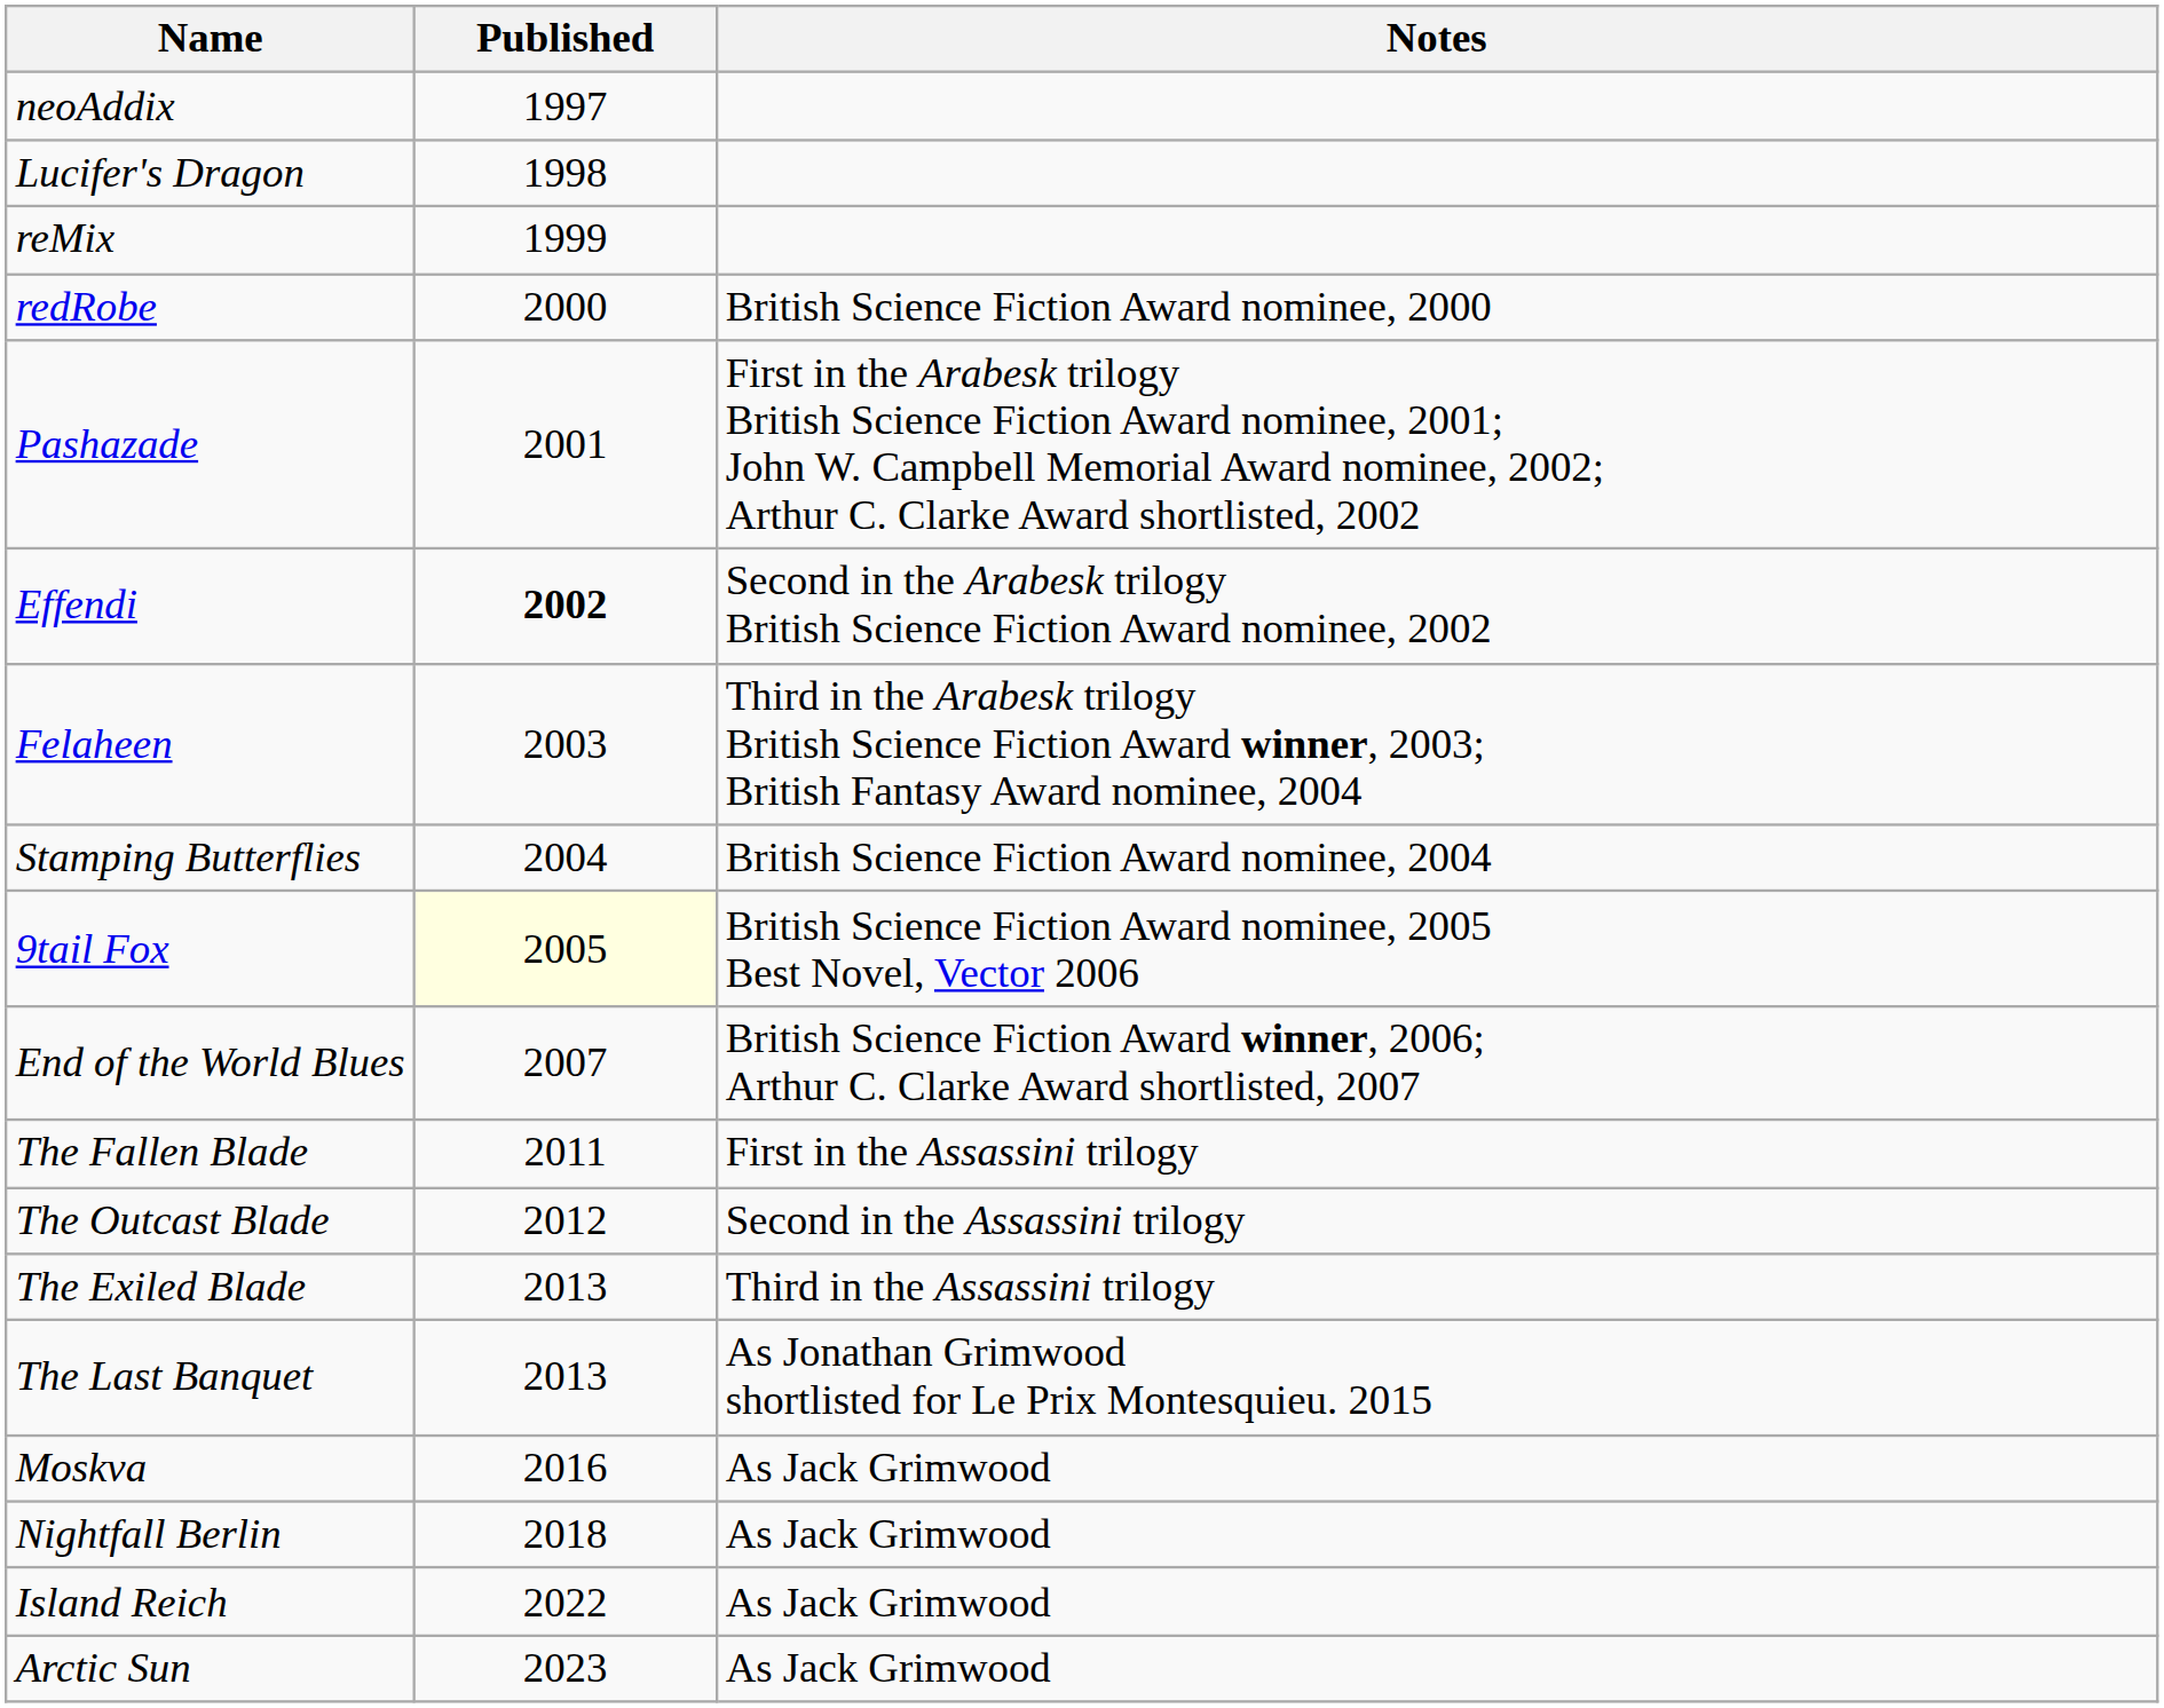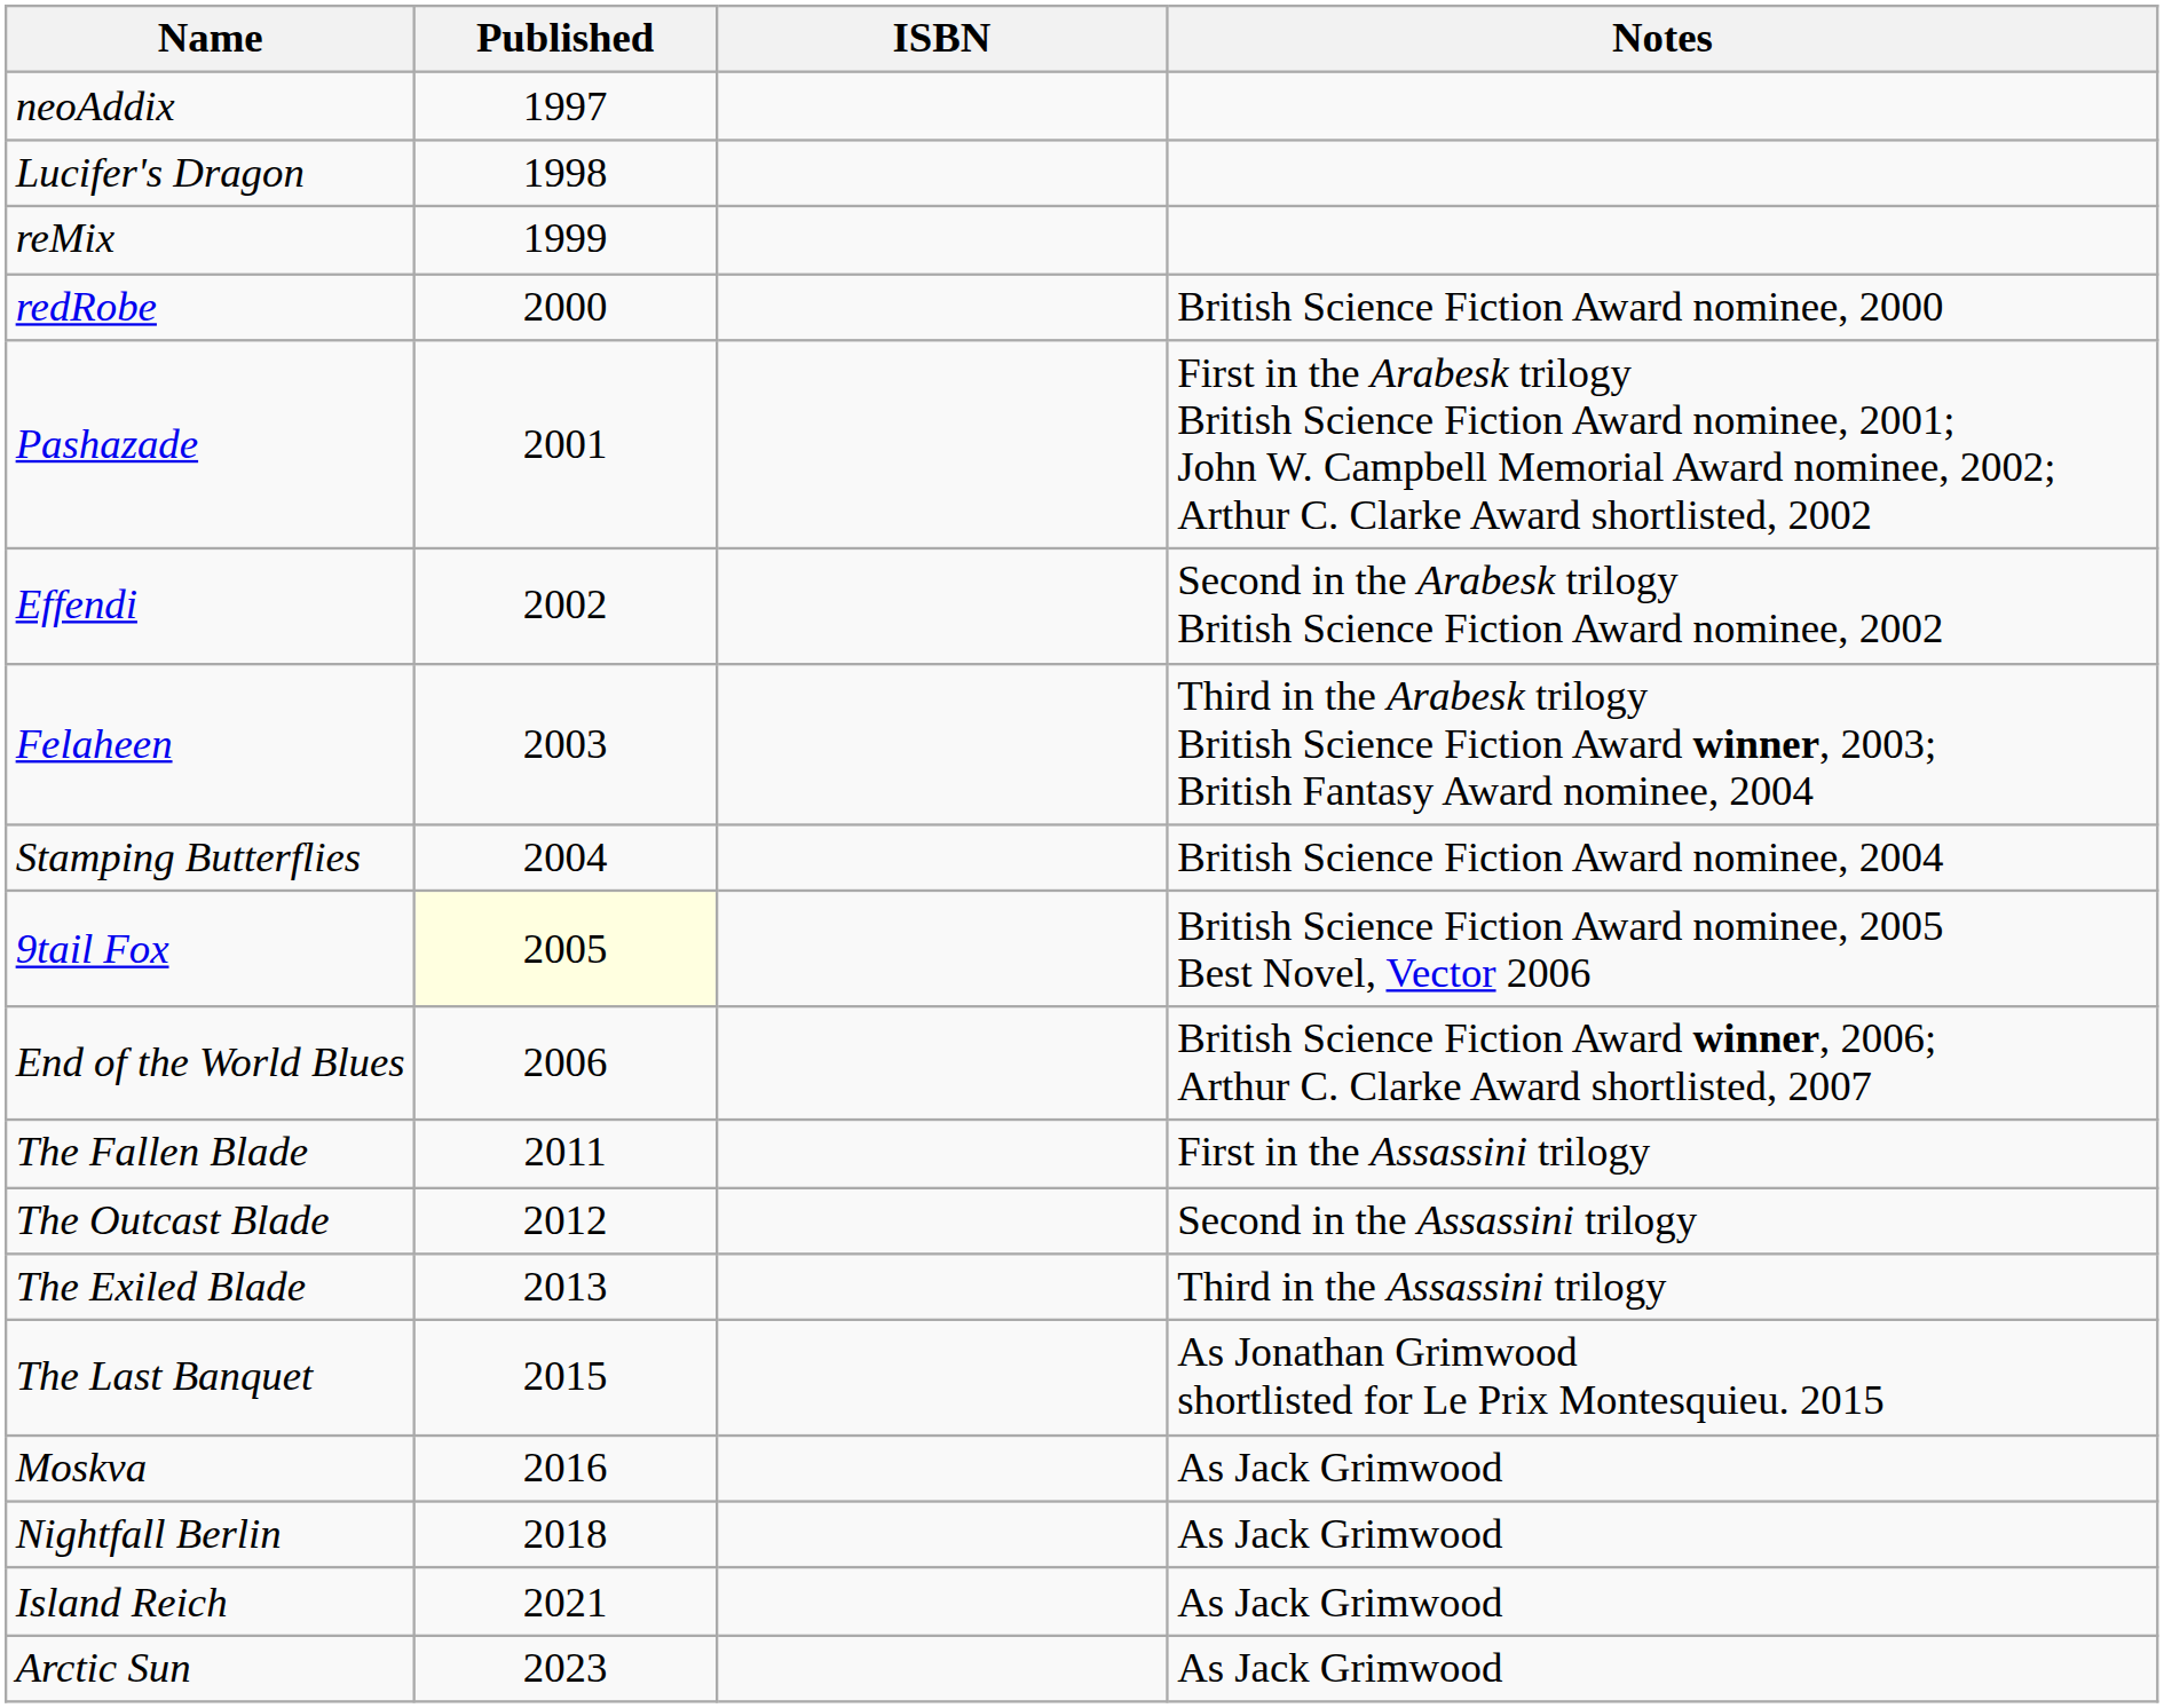+ column: ISBN
Effendi | Published: bold -> normal
End of the World Blues | Published: 2007 -> 2006
The Last Banquet | Published: 2013 -> 2015
Island Reich | Published: 2022 -> 2021
